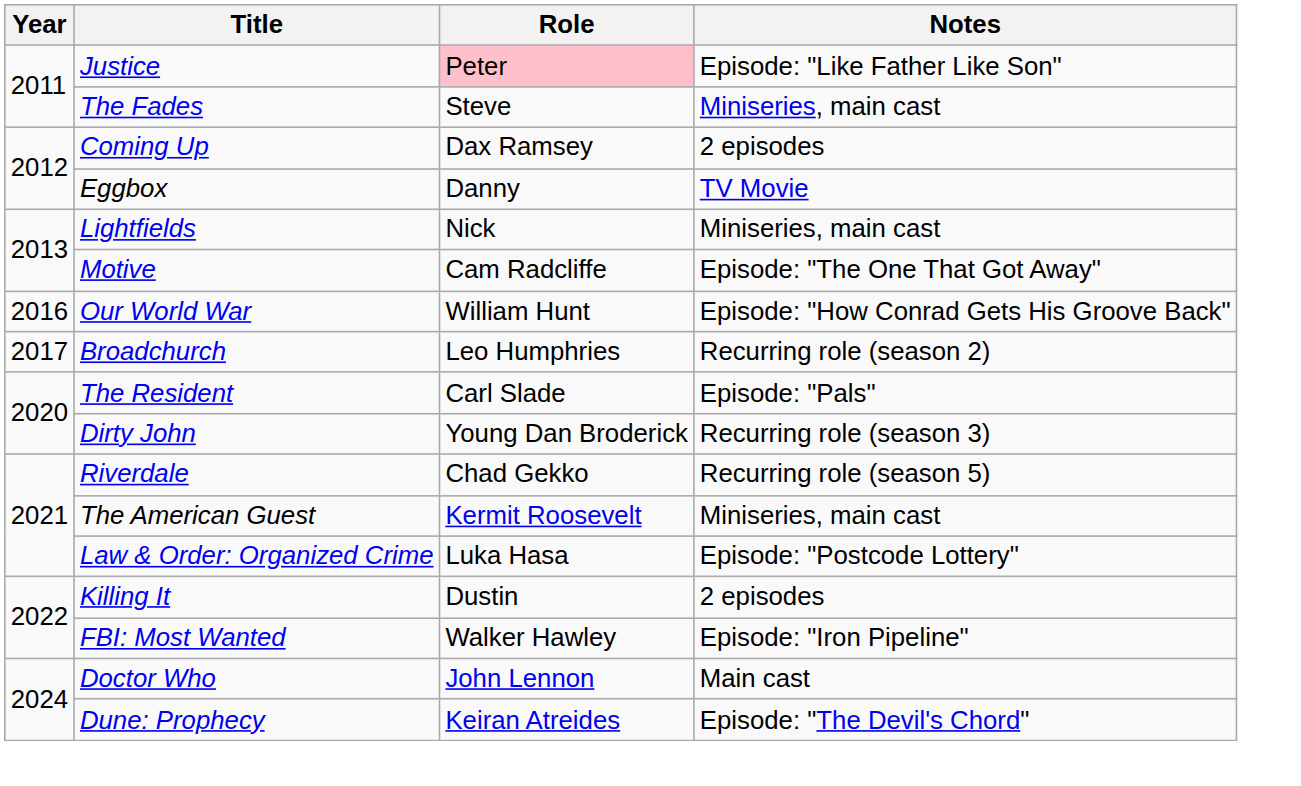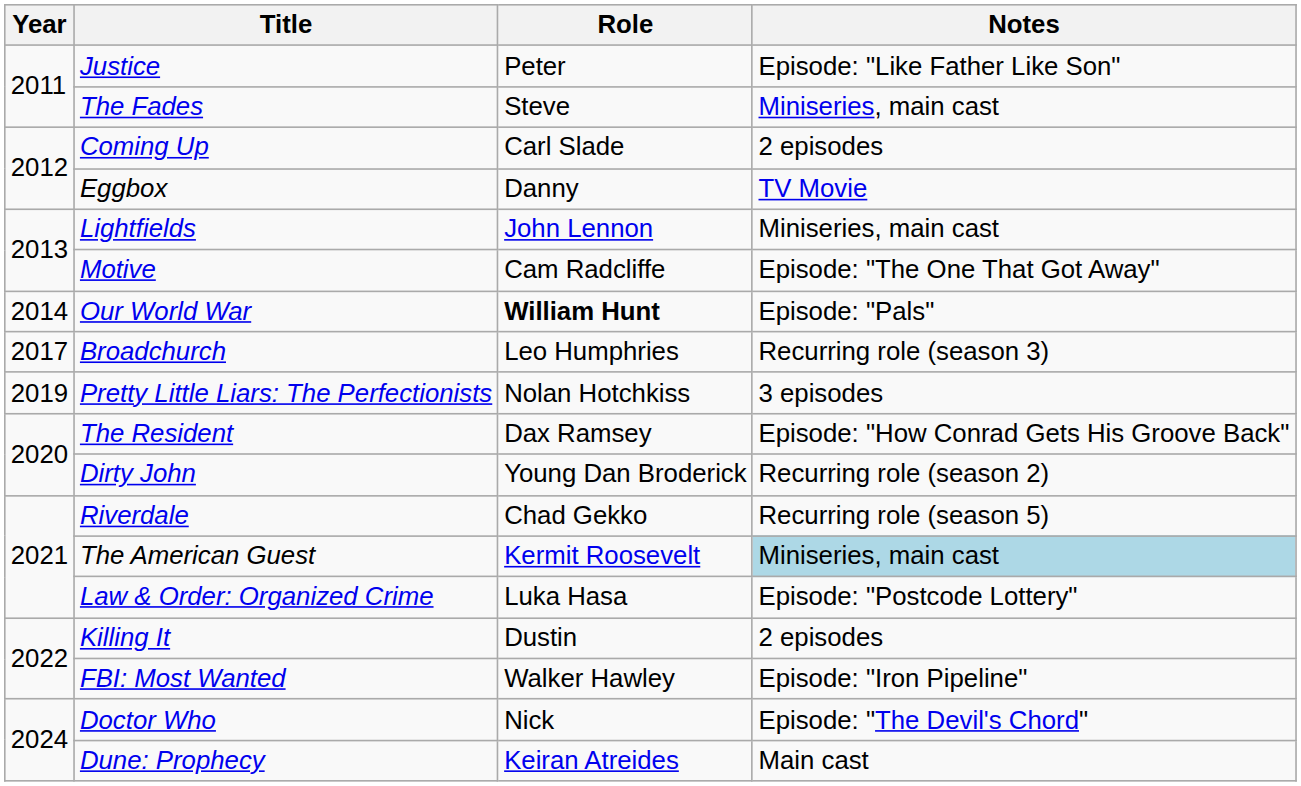Justice | Role: pink background -> no background
Coming Up | Role: Dax Ramsey -> Carl Slade
Lightfields | Role: Nick -> John Lennon
Our World War | Year: 2016 -> 2014
Our World War | Role: normal -> bold
Our World War | Notes: Episode: "How Conrad Gets His Groove Back" -> Episode: "Pals"
Broadchurch | Notes: Recurring role (season 2) -> Recurring role (season 3)
+ row: 2019 | Pretty Little Liars: The Perfectionists | Nolan Hotchkiss | 3 episodes
The Resident | Role: Carl Slade -> Dax Ramsey
The Resident | Notes: Episode: "Pals" -> Episode: "How Conrad Gets His Groove Back"
Dirty John | Notes: Recurring role (season 3) -> Recurring role (season 2)
The American Guest | Notes: no background -> lightblue background
Doctor Who | Role: John Lennon -> Nick
Doctor Who | Notes: Main cast -> Episode: "The Devil's Chord"
Dune: Prophecy | Notes: Episode: "The Devil's Chord" -> Main cast
